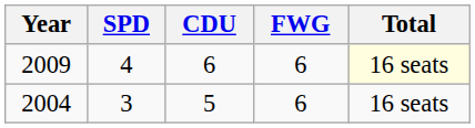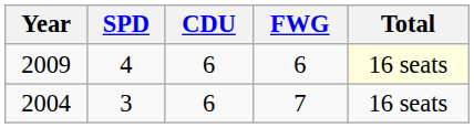2004 | CDU: 5 -> 6
2004 | FWG: 6 -> 7
